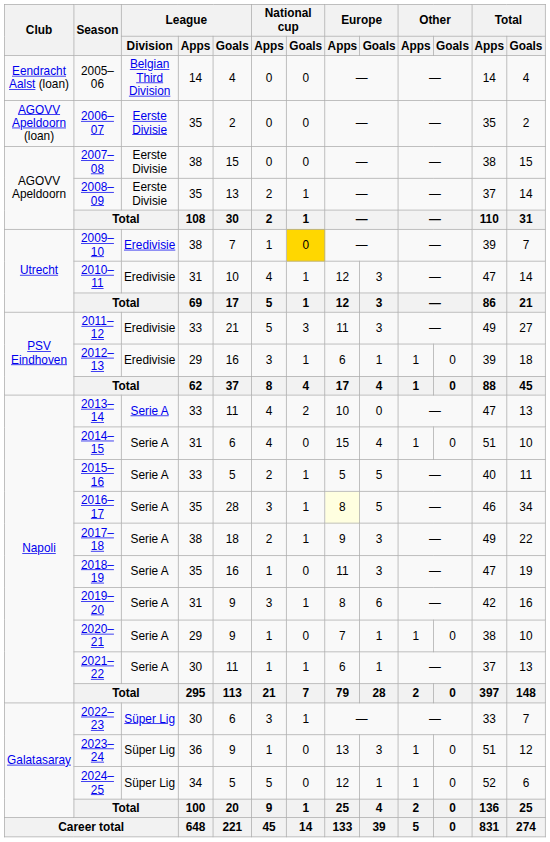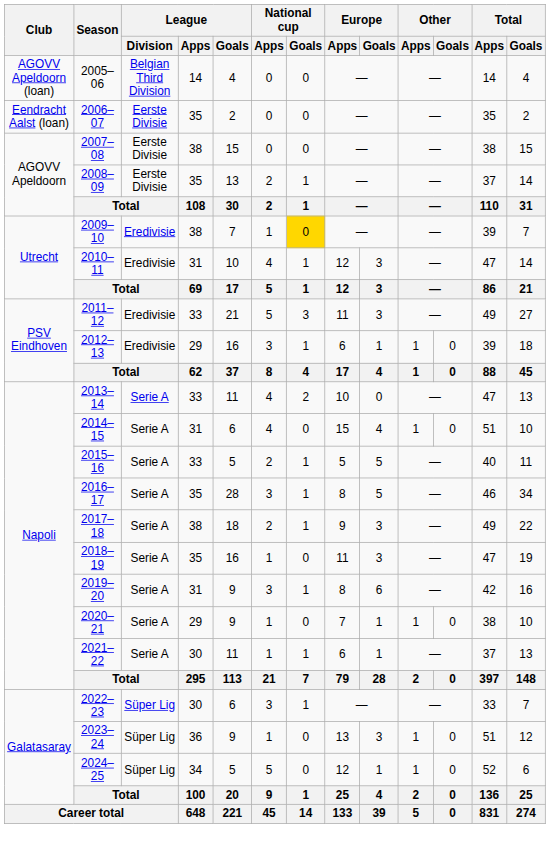2005–06 | Club: Eendracht Aalst (loan) -> AGOVV Apeldoorn (loan)
2006–07 | Club: AGOVV Apeldoorn (loan) -> Eendracht Aalst (loan)
2016–17 | Europe / Apps: lightyellow background -> no background
